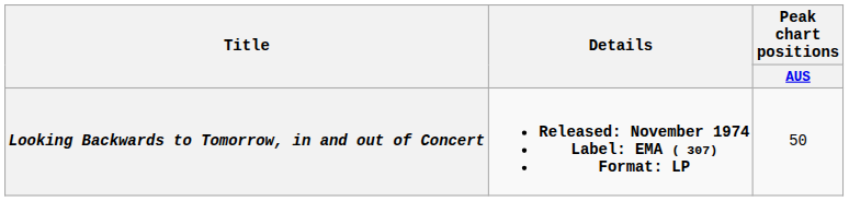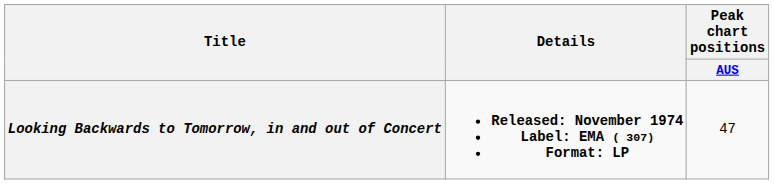Looking Backwards to Tomorrow, in and out of Concert | Peak chart positions / AUS: 50 -> 47
